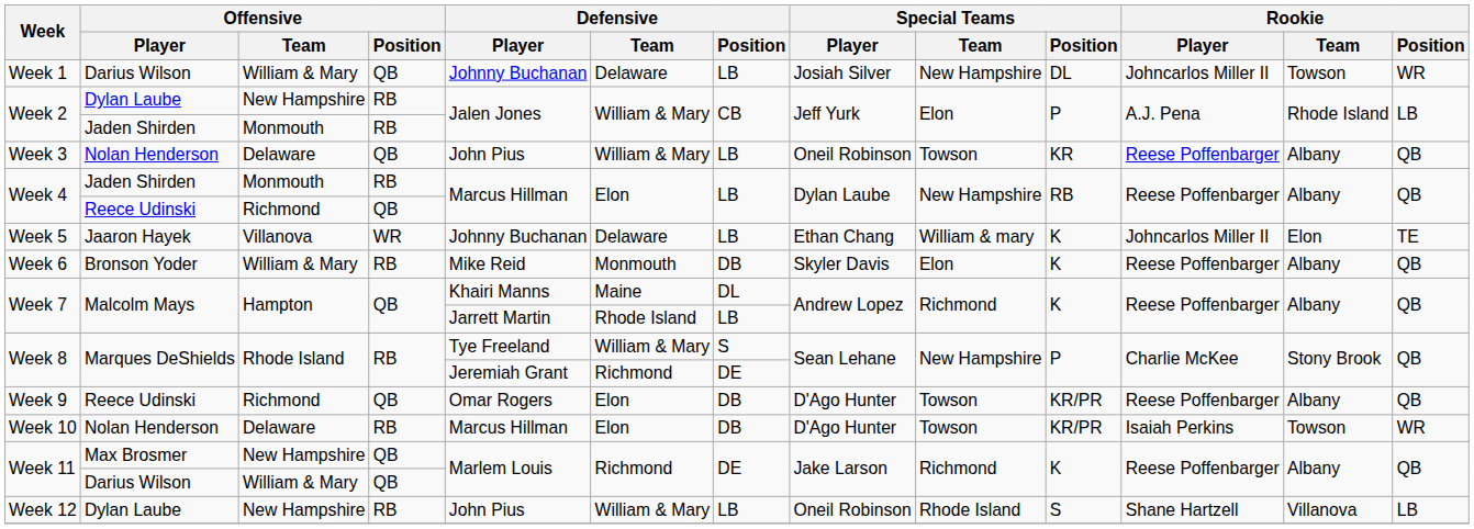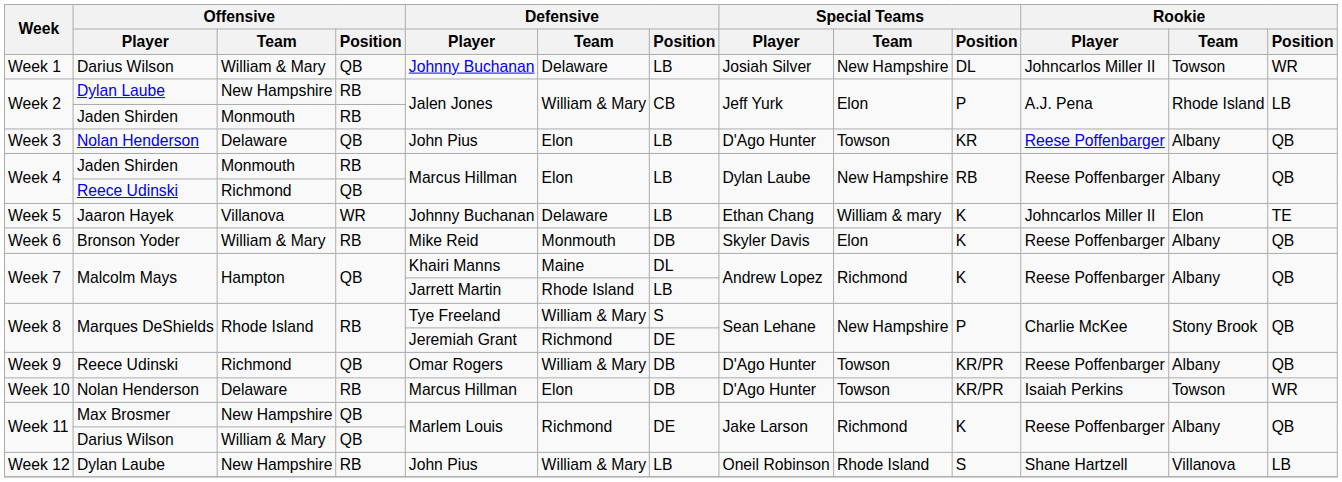Week 3 | Defensive / Team: William & Mary -> Elon
Week 3 | Special Teams / Player: Oneil Robinson -> D'Ago Hunter
Week 9 | Defensive / Team: Elon -> William & Mary
